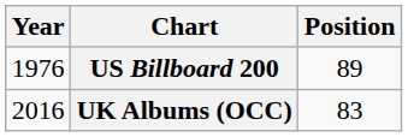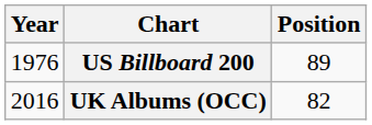UK Albums (OCC) | Position: 83 -> 82
